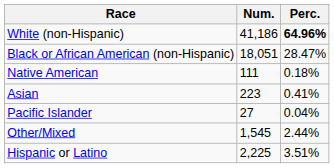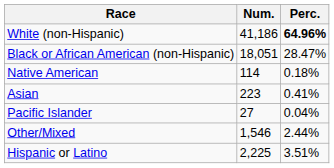Native American | Num.: 111 -> 114
Other/Mixed | Num.: 1,545 -> 1,546
